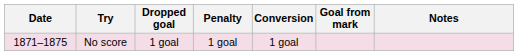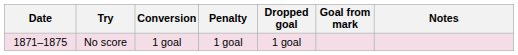columns swapped: Conversion <-> Dropped goal
